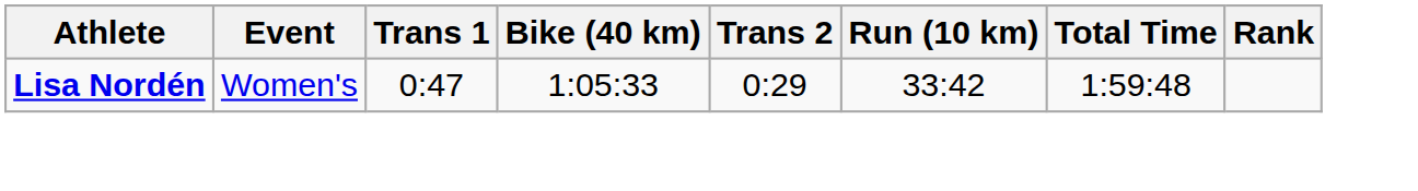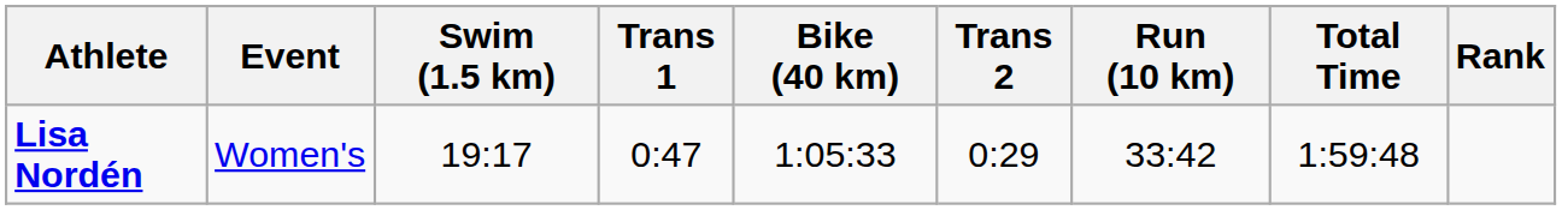+ column: Swim (1.5 km) | 19:17
